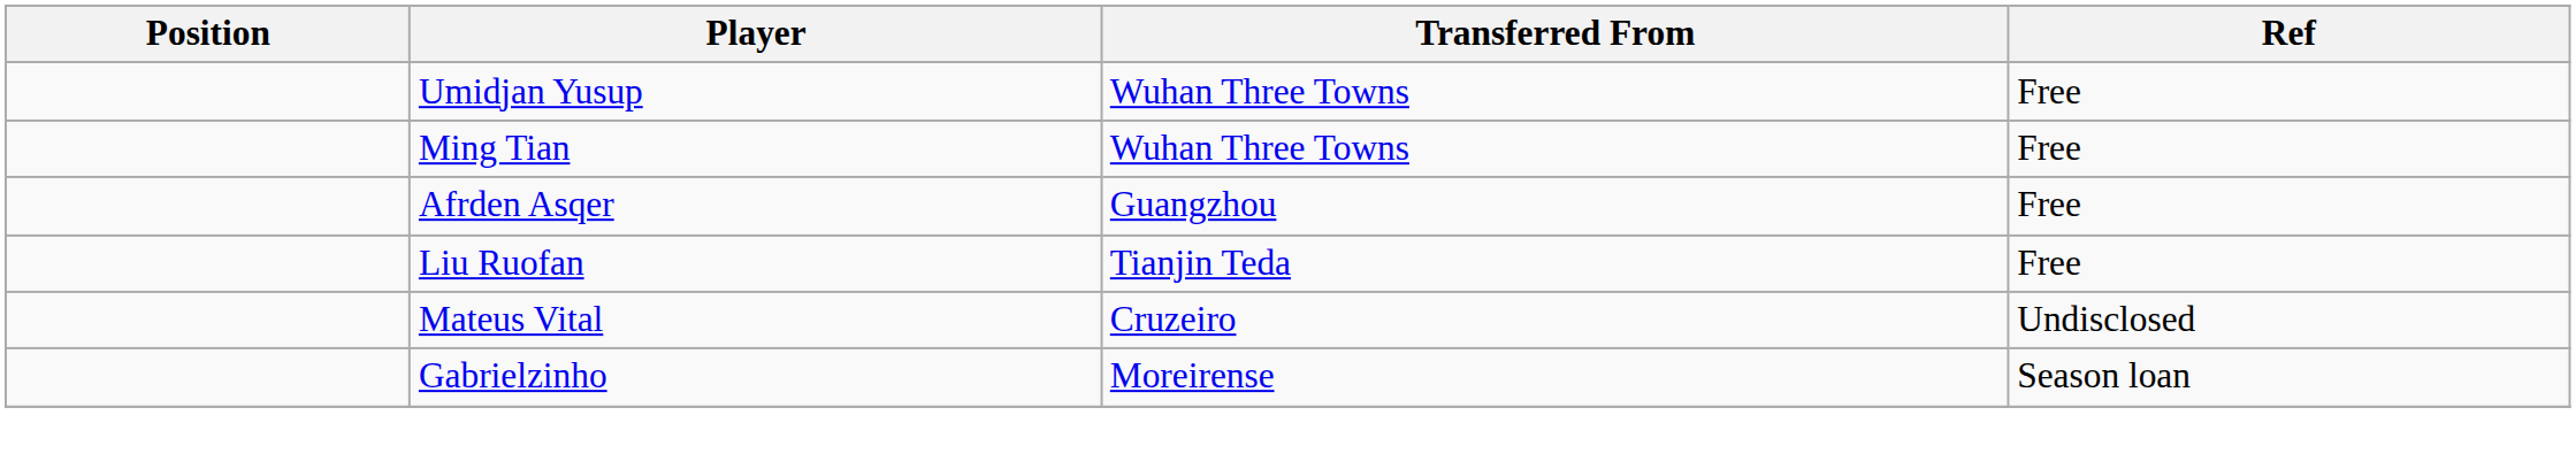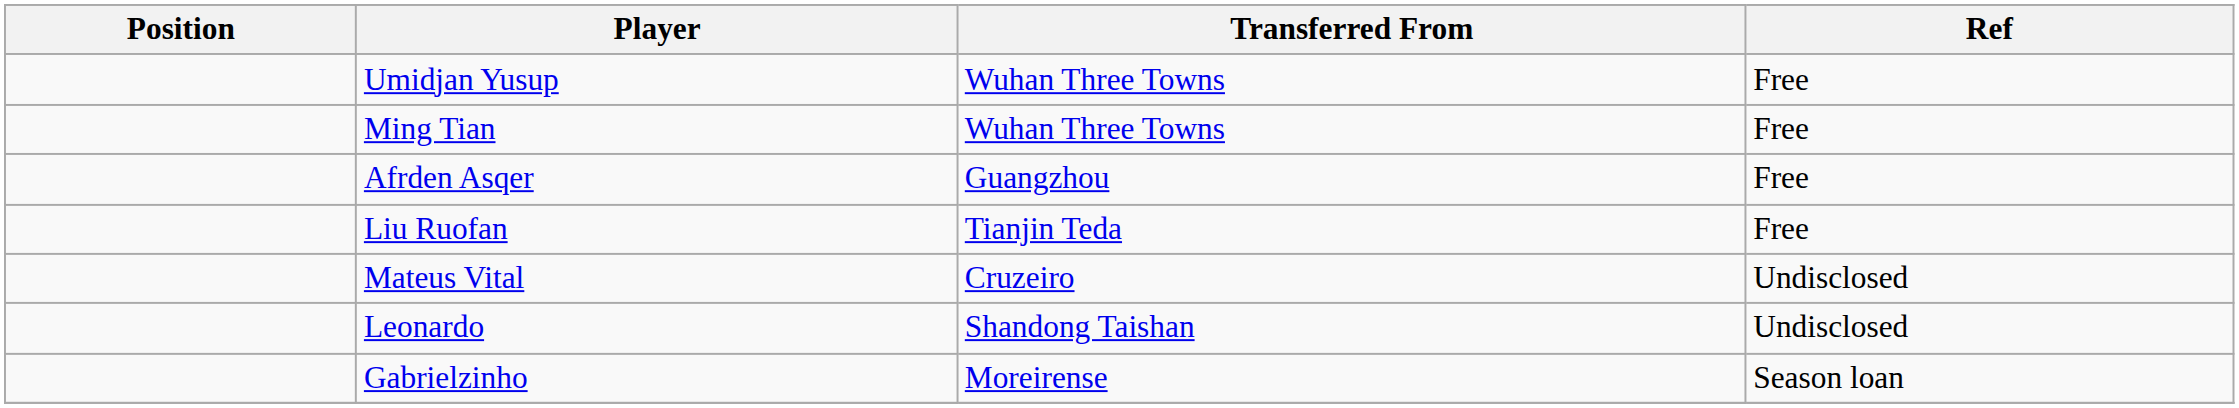+ row: Leonardo | Shandong Taishan | Undisclosed
